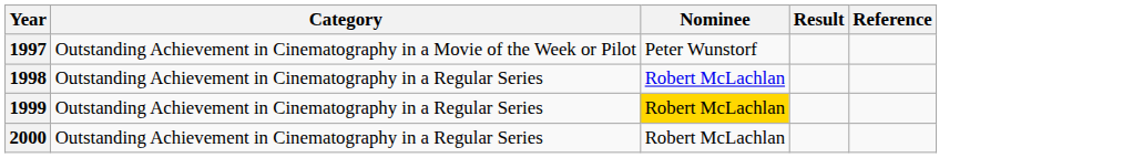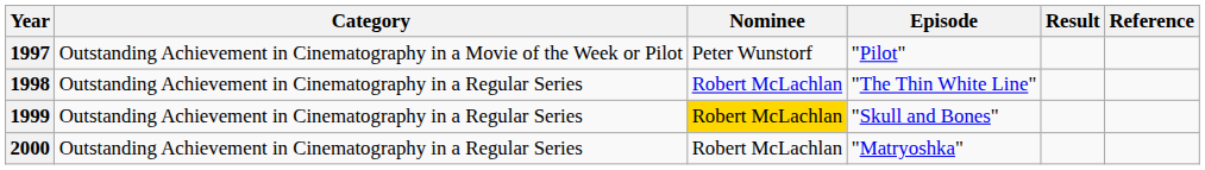+ column: Episode | "Pilot" | "The Thin White Line" | "Skull and Bones" | "Matryoshka"
